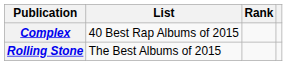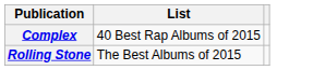- column: Rank
